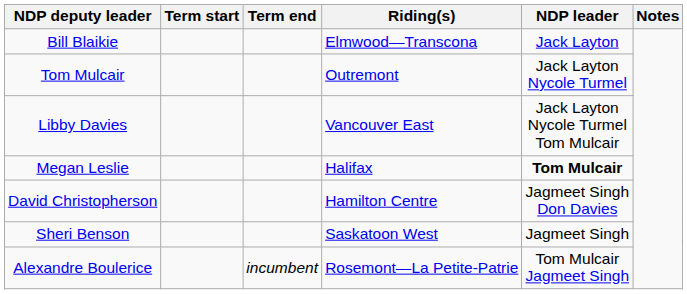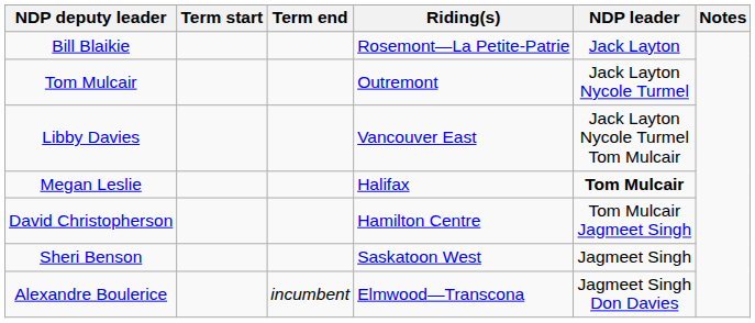Bill Blaikie | Riding(s): Elmwood—Transcona -> Rosemont—La Petite-Patrie
David Christopherson | NDP leader: Jagmeet Singh Don Davies -> Tom Mulcair Jagmeet Singh
Alexandre Boulerice | Riding(s): Rosemont—La Petite-Patrie -> Elmwood—Transcona
Alexandre Boulerice | NDP leader: Tom Mulcair Jagmeet Singh -> Jagmeet Singh Don Davies
